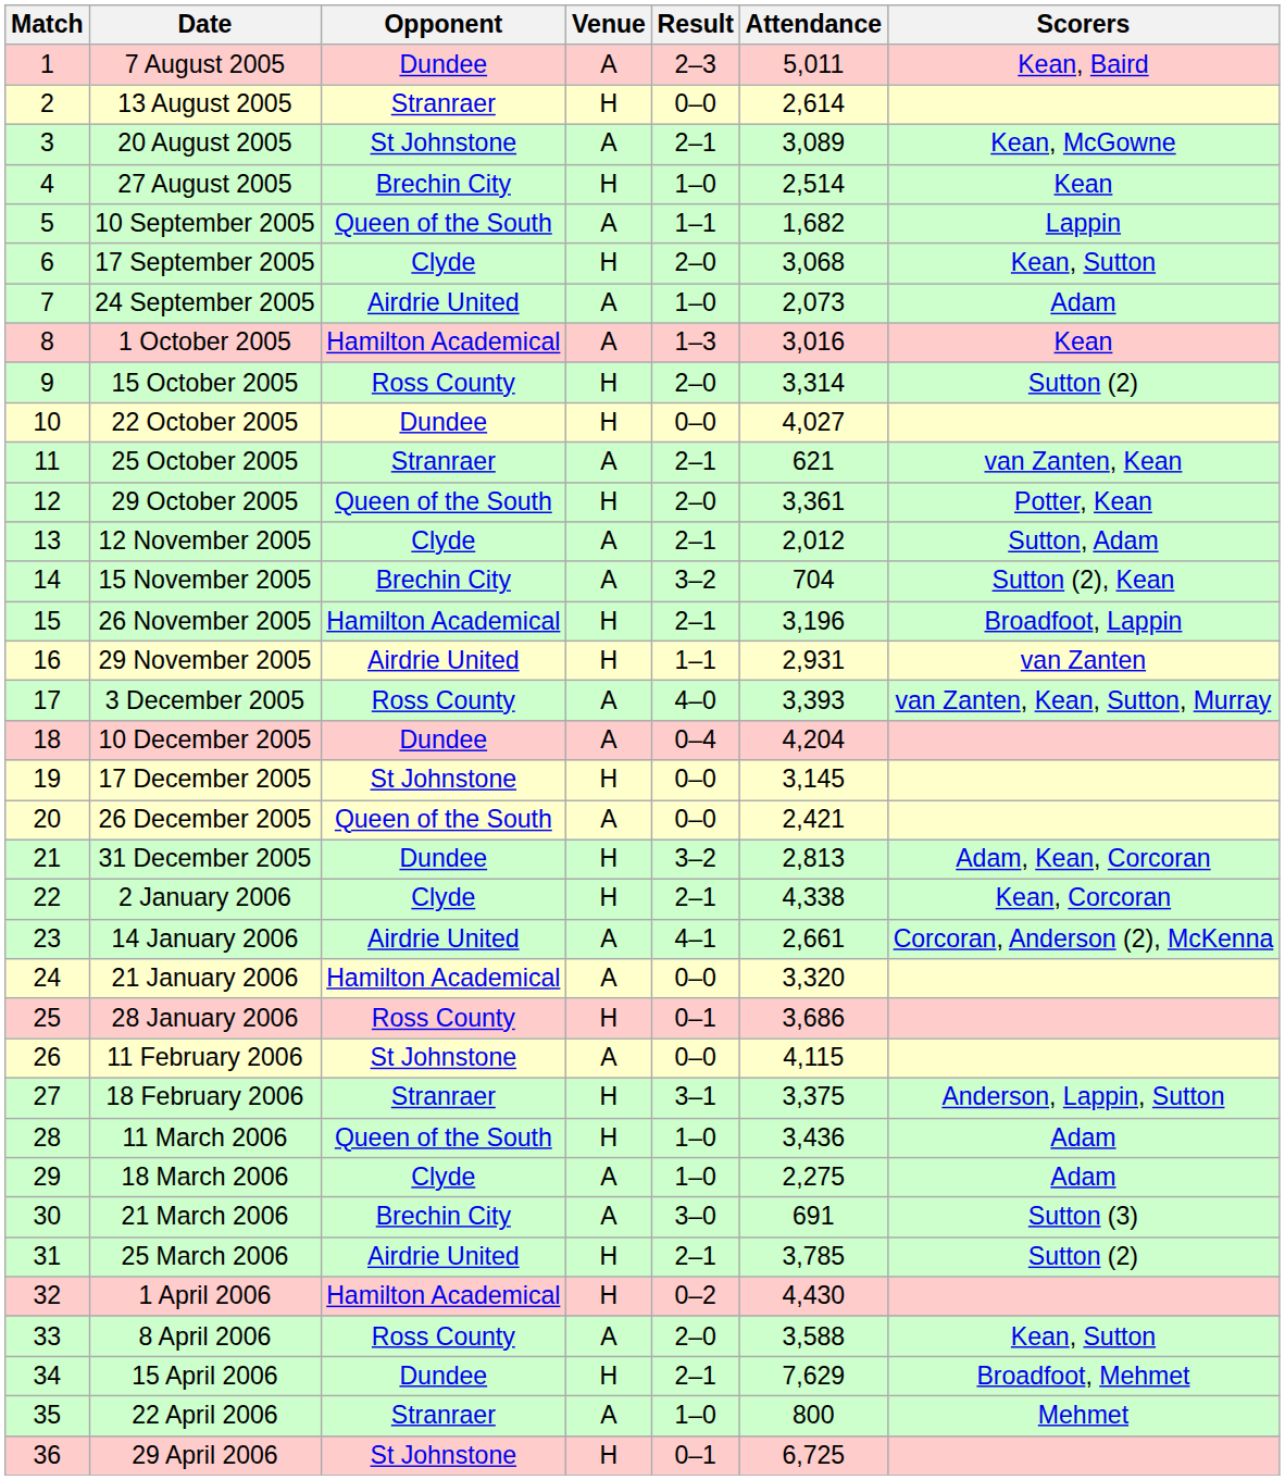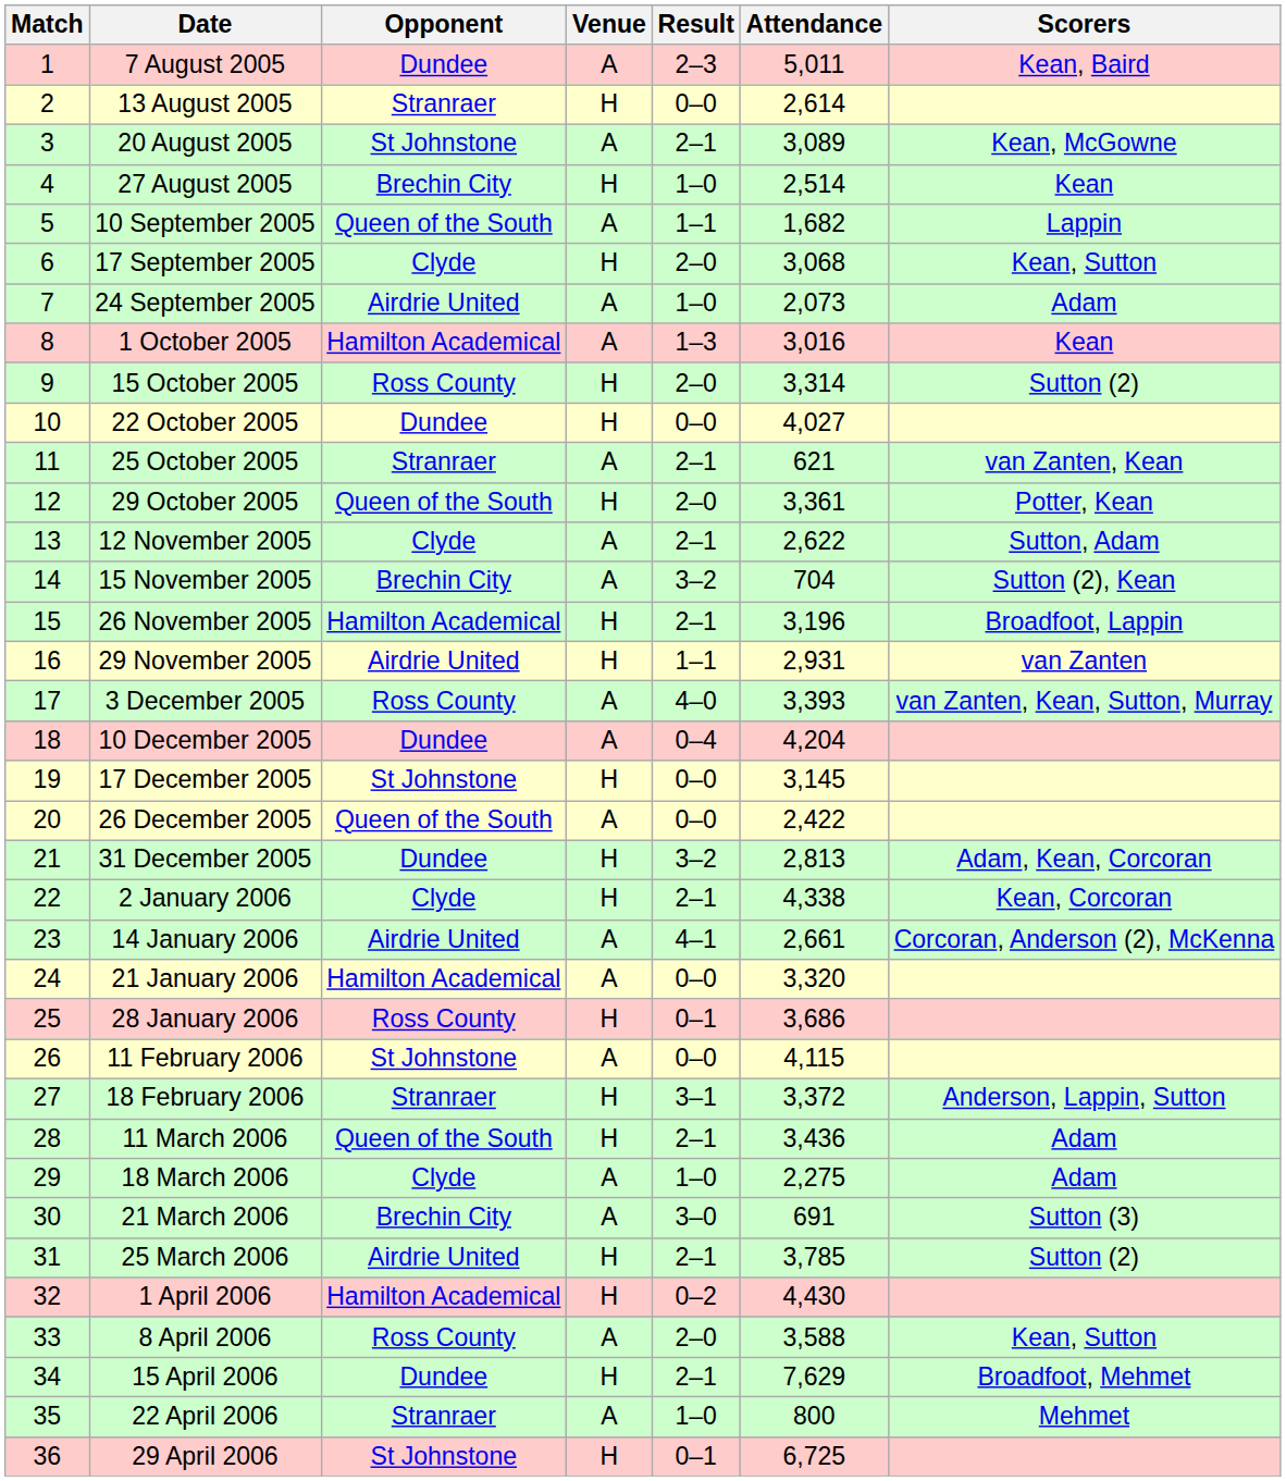12 November 2005 | Attendance: 2,012 -> 2,622
26 December 2005 | Attendance: 2,421 -> 2,422
18 February 2006 | Attendance: 3,375 -> 3,372
11 March 2006 | Result: 1–0 -> 2–1
